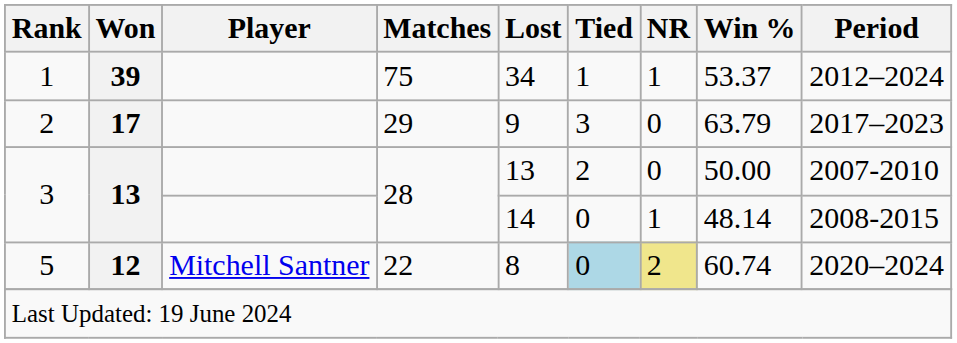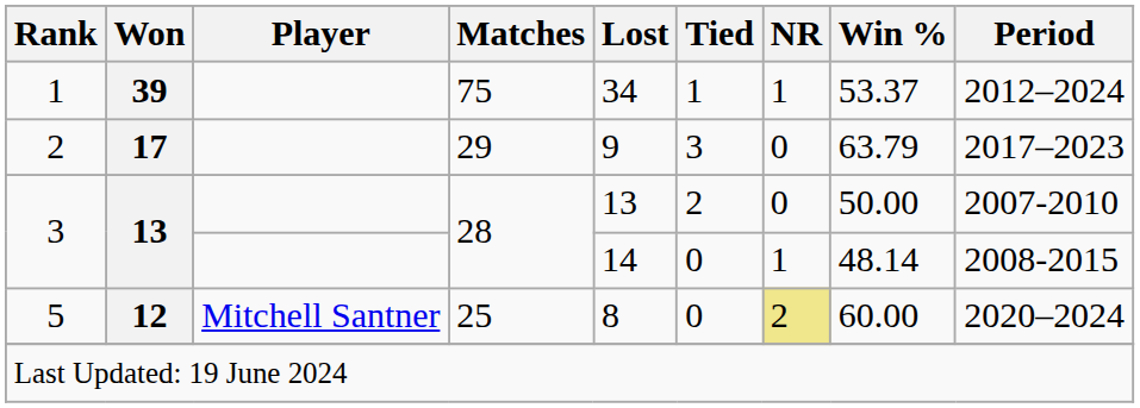5 | Matches: 22 -> 25
5 | Tied: lightblue background -> no background
5 | Win %: 60.74 -> 60.00
